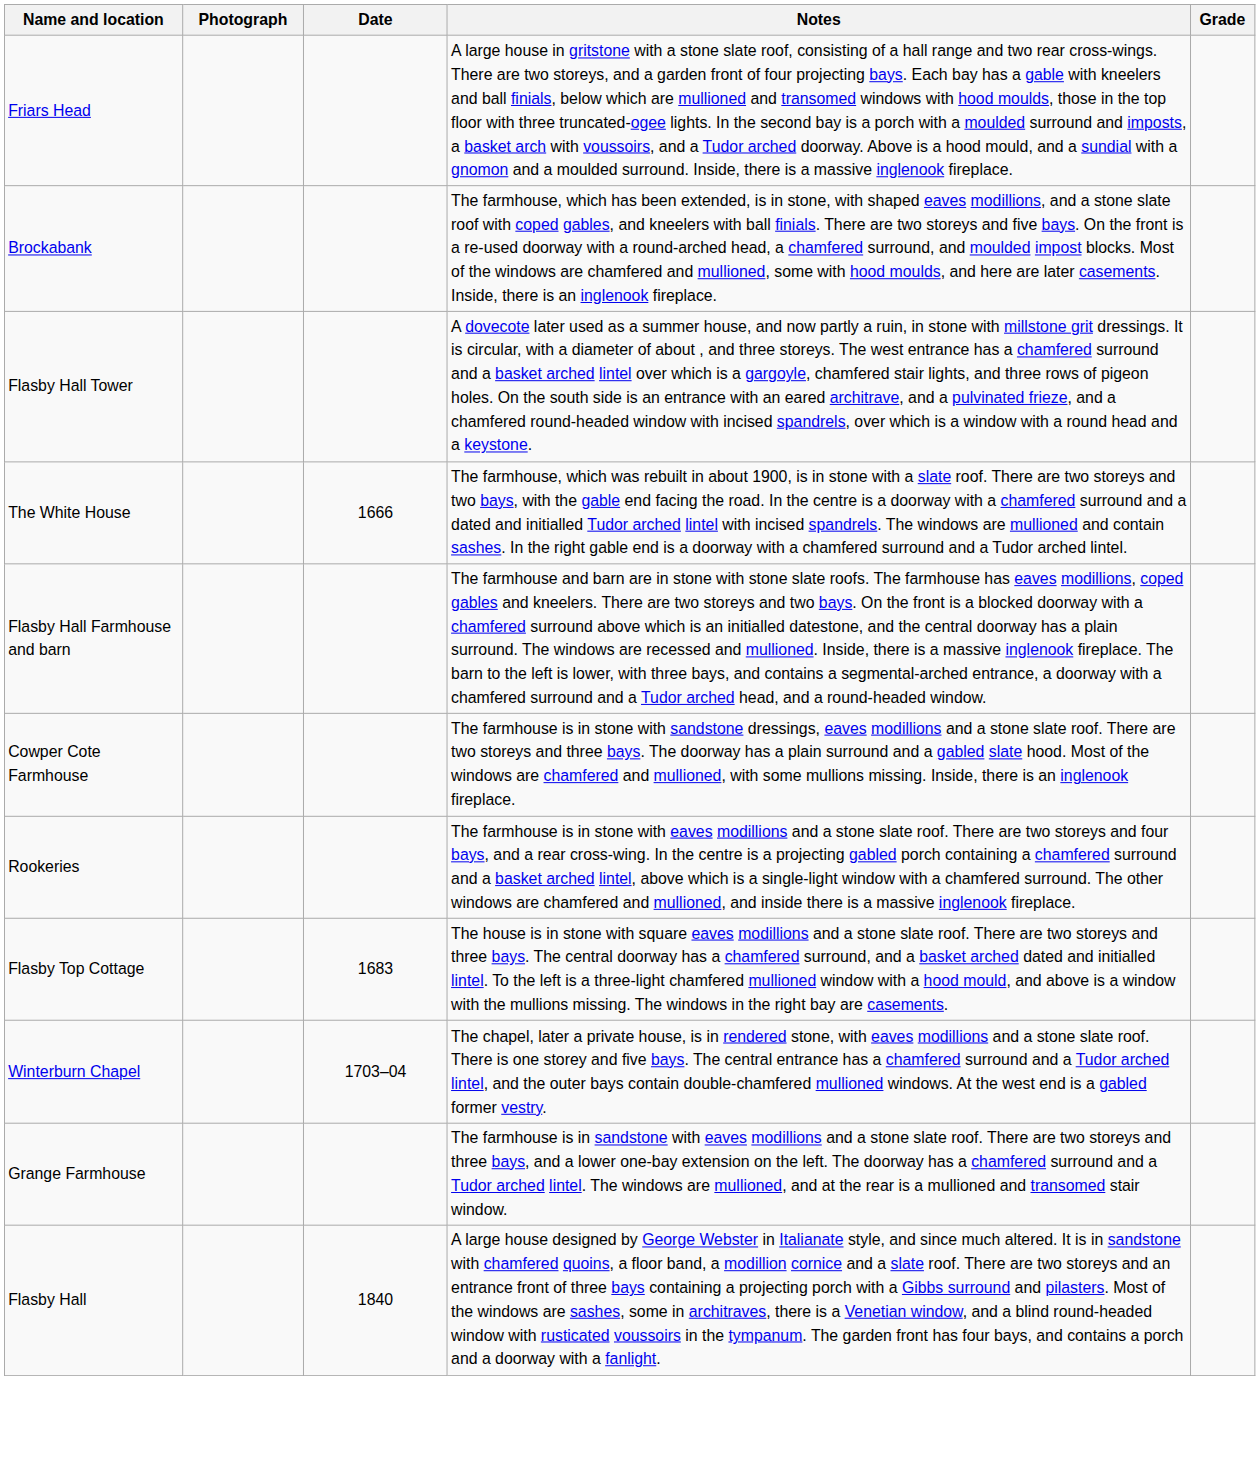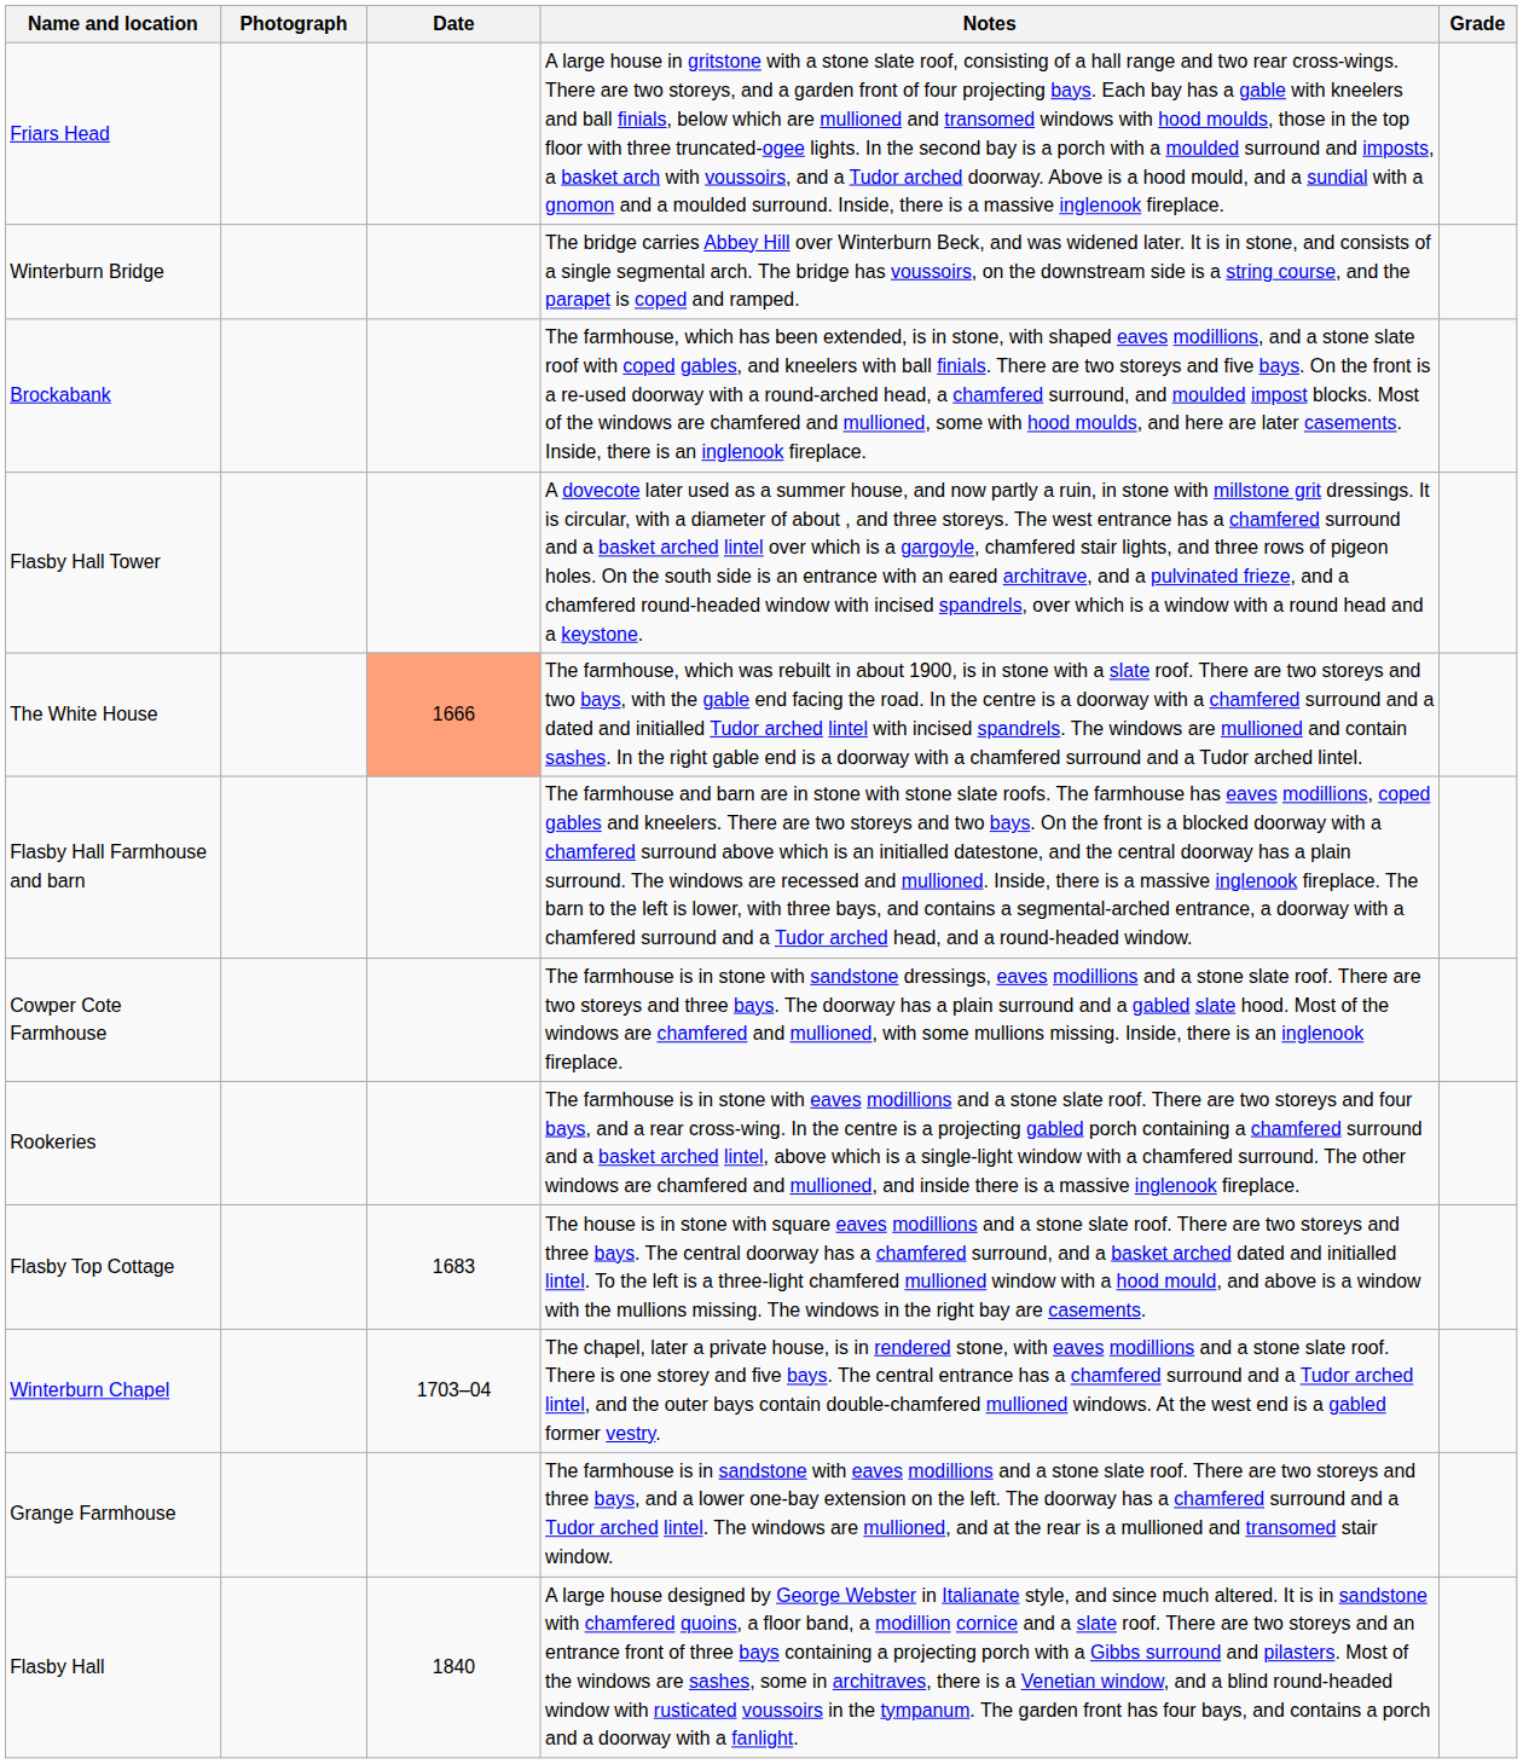+ row: Winterburn Bridge | The bridge carries Abbey Hill over Winterburn Beck, and was widened later. It is in stone, and consists of a single segmental arch. The bridge has voussoirs, on the downstream side is a string course, and the parapet is coped and ramped.
The White House | Date: no background -> lightsalmon background
